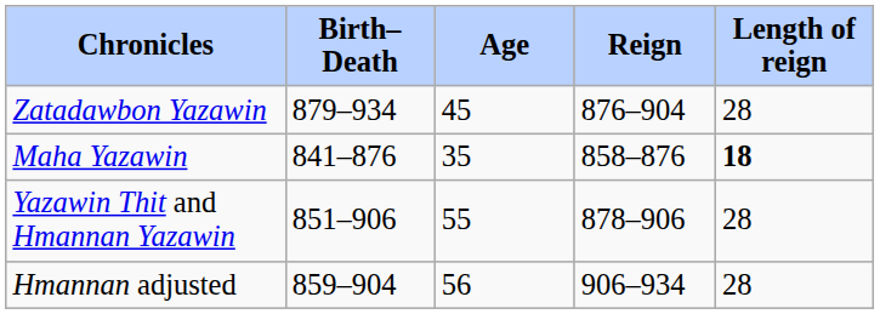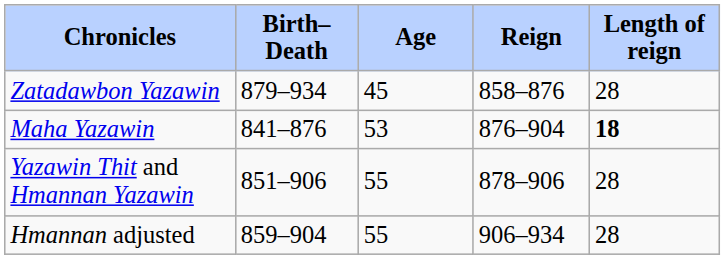Zatadawbon Yazawin | Reign: 876–904 -> 858–876
Maha Yazawin | Age: 35 -> 53
Maha Yazawin | Reign: 858–876 -> 876–904
Hmannan adjusted | Age: 56 -> 55
